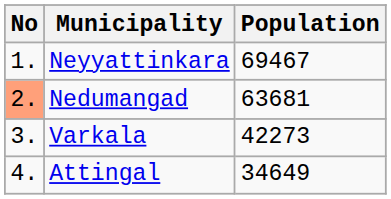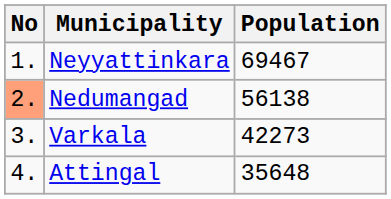Nedumangad | Population: 63681 -> 56138
Attingal | Population: 34649 -> 35648
